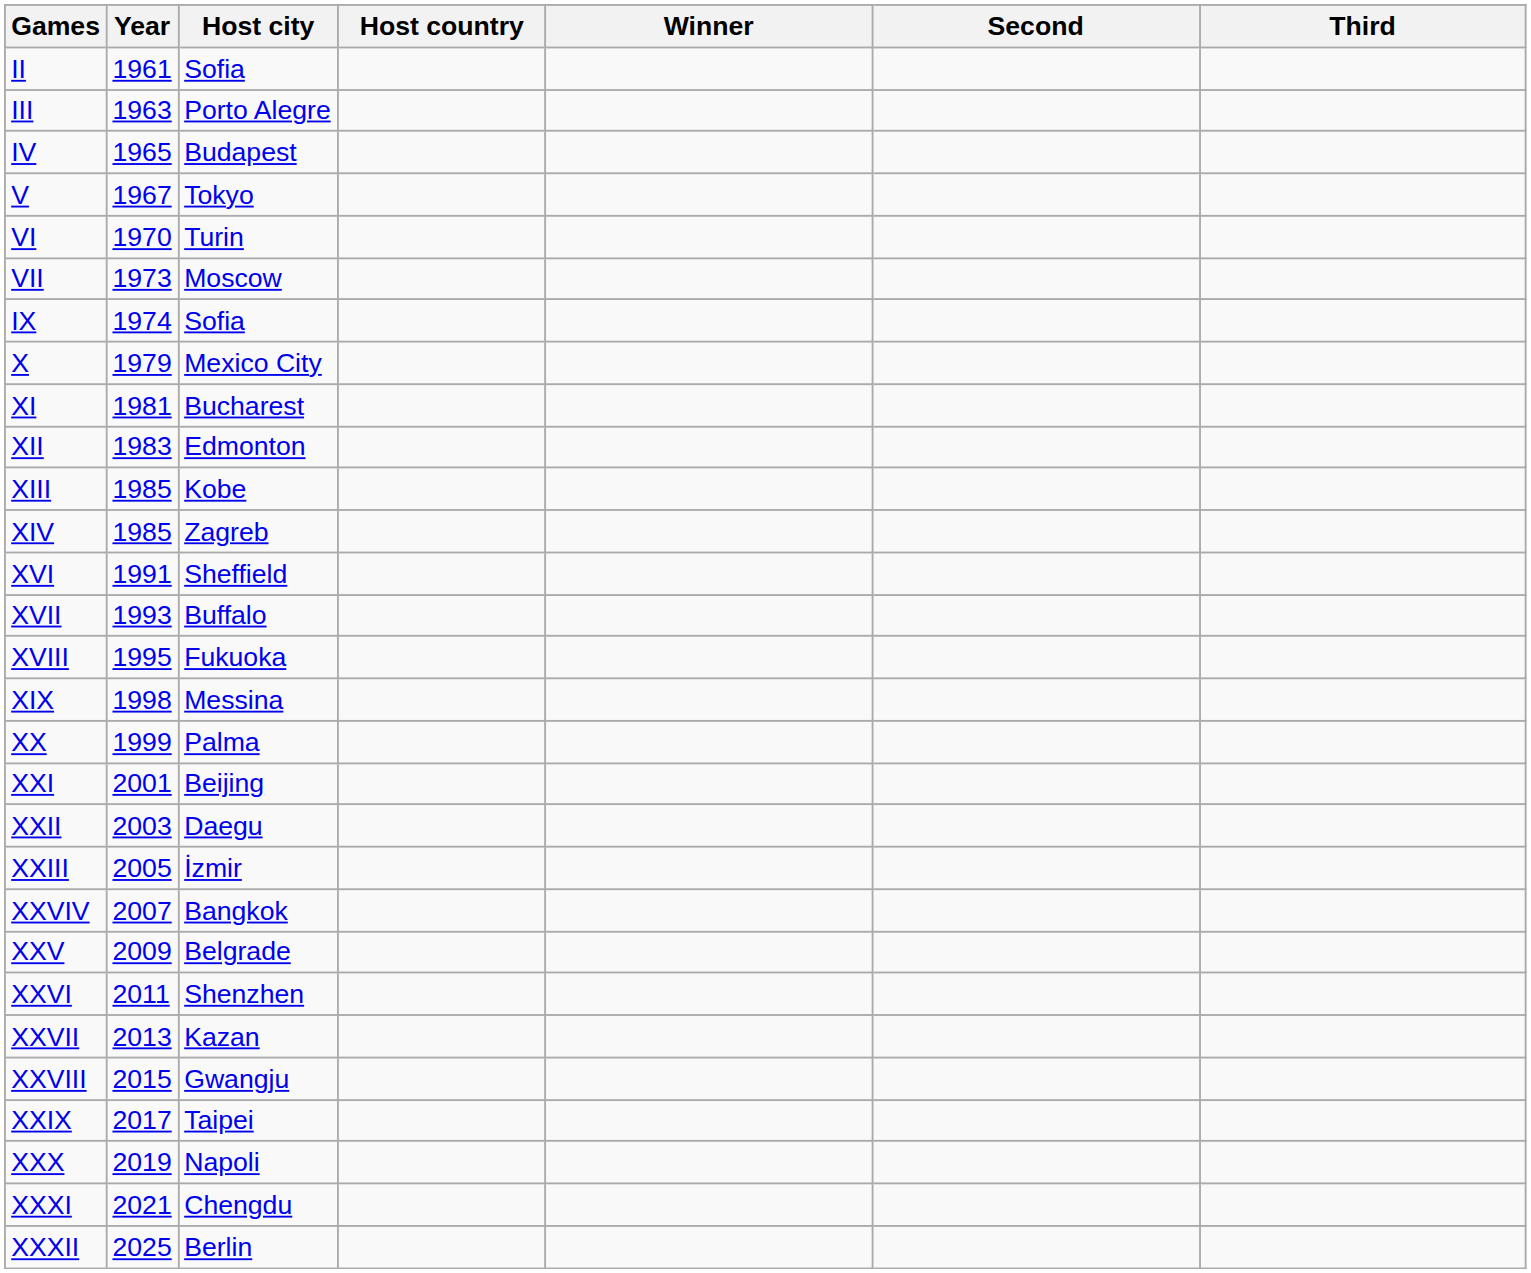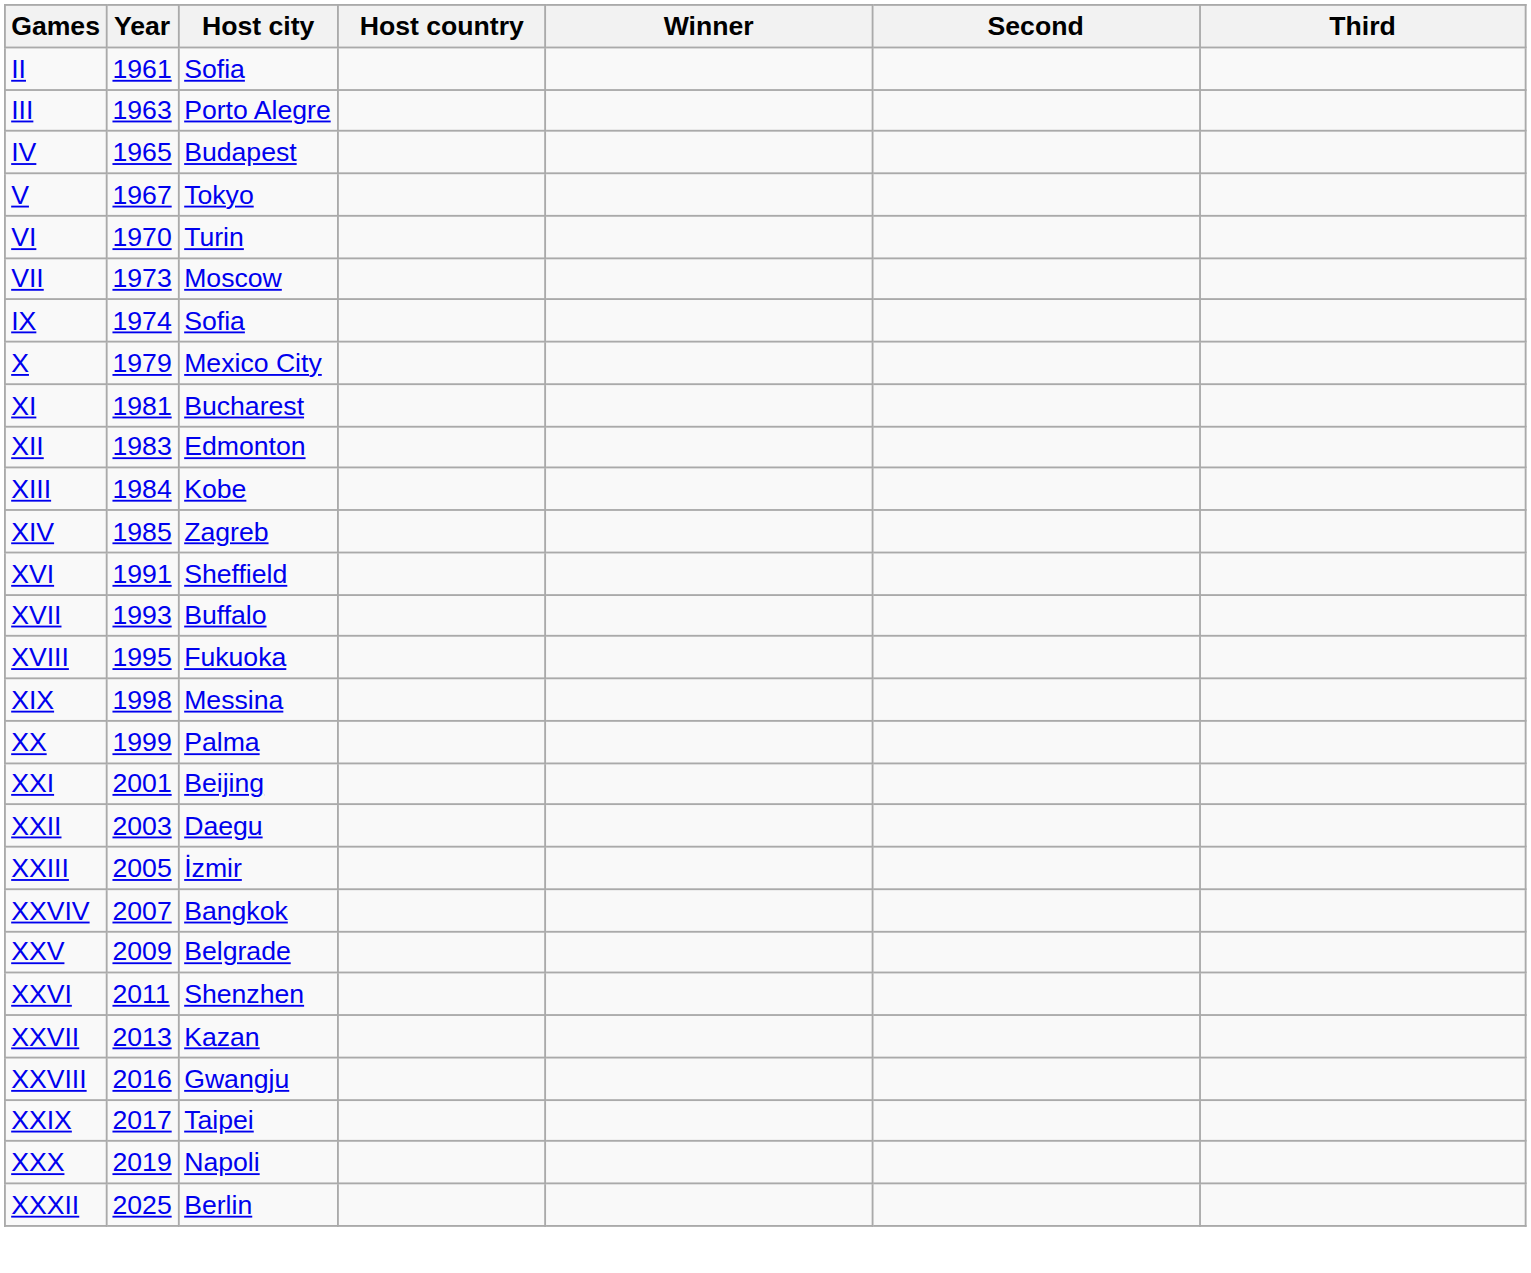XIII | Year: 1985 -> 1984
XXVIII | Year: 2015 -> 2016
- row: XXXI | 2021 | Chengdu
